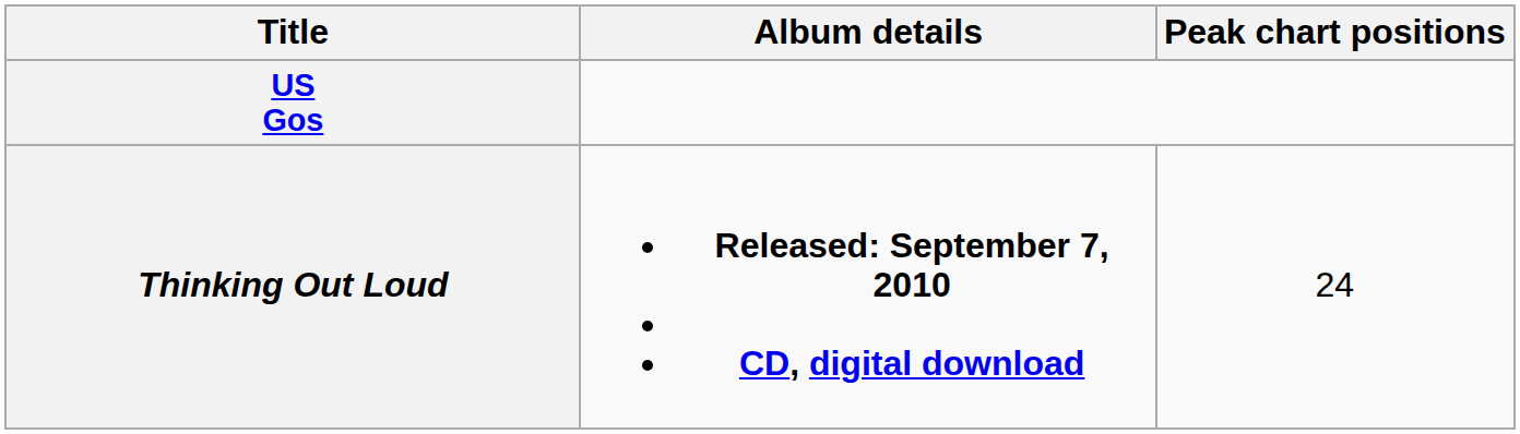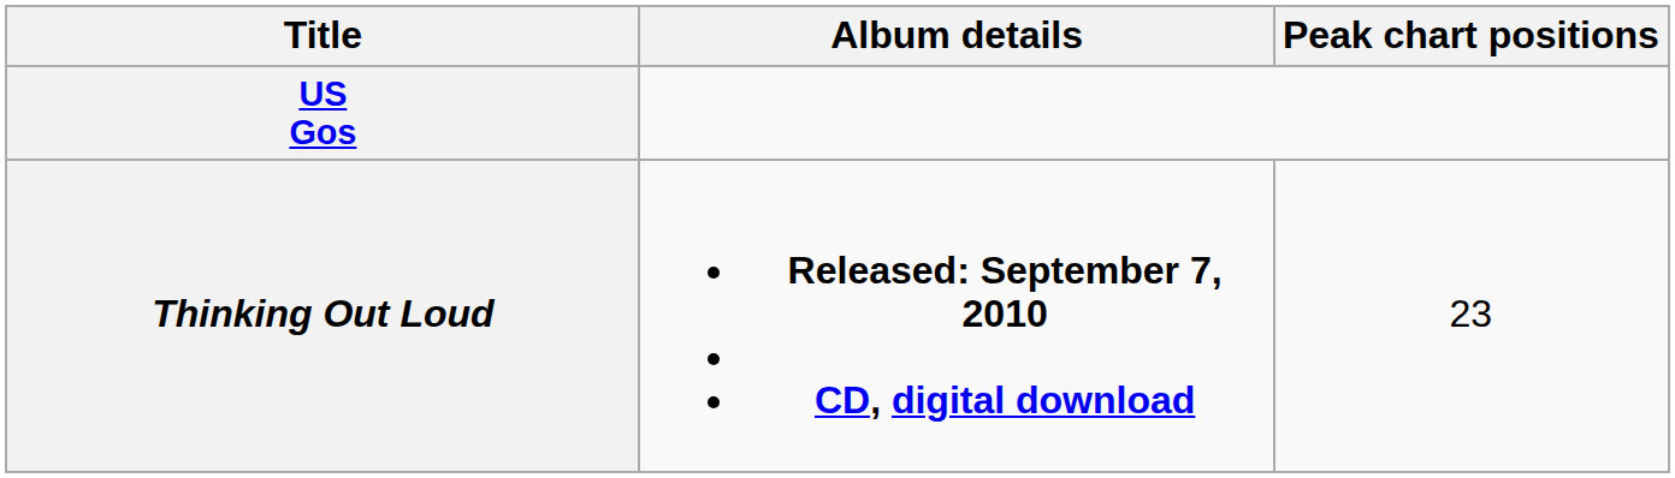Thinking Out Loud | Peak chart positions: 24 -> 23
